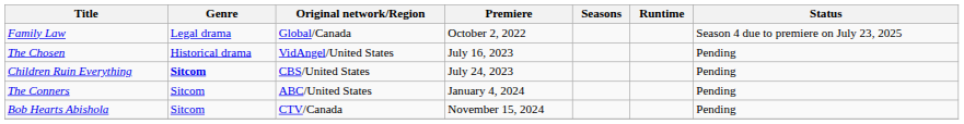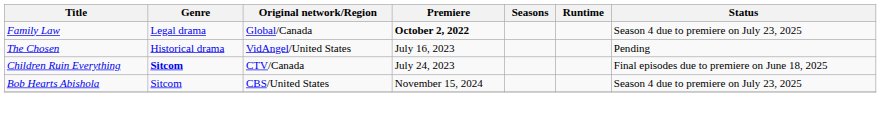Family Law | Premiere: normal -> bold
Children Ruin Everything | Original network/Region: CBS/United States -> CTV/Canada
Children Ruin Everything | Status: Pending -> Final episodes due to premiere on June 18, 2025
- row: The Conners | Sitcom | ABC/United States | January 4, 2024 | Pending
Bob Hearts Abishola | Original network/Region: CTV/Canada -> CBS/United States
Bob Hearts Abishola | Status: Pending -> Season 4 due to premiere on July 23, 2025
